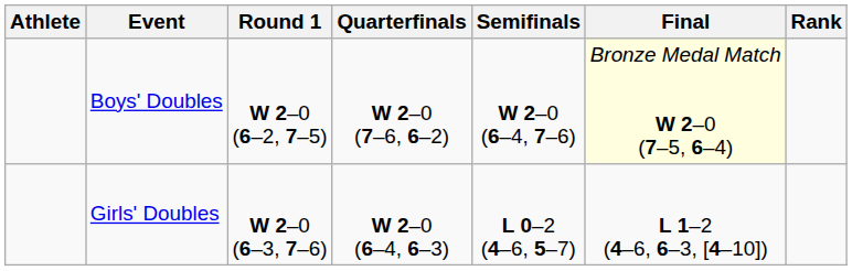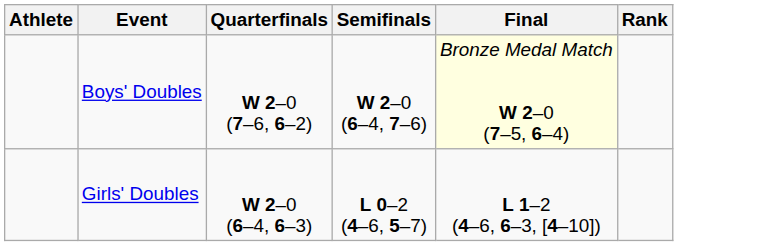- column: Round 1 | W 2–0 (6–2, 7–5) | W 2–0 (6–3, 7–6)
